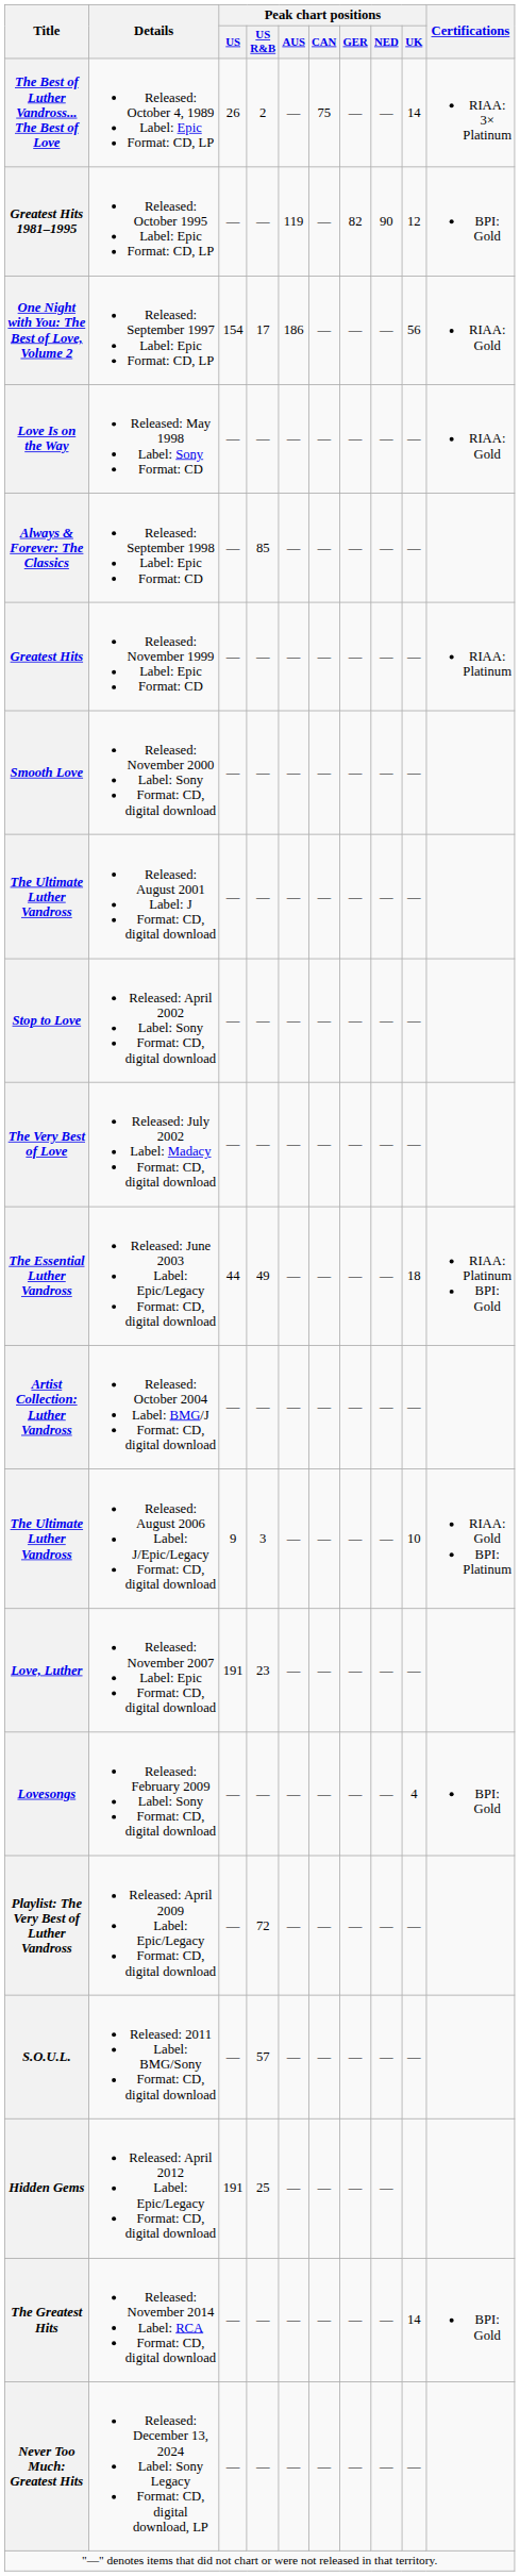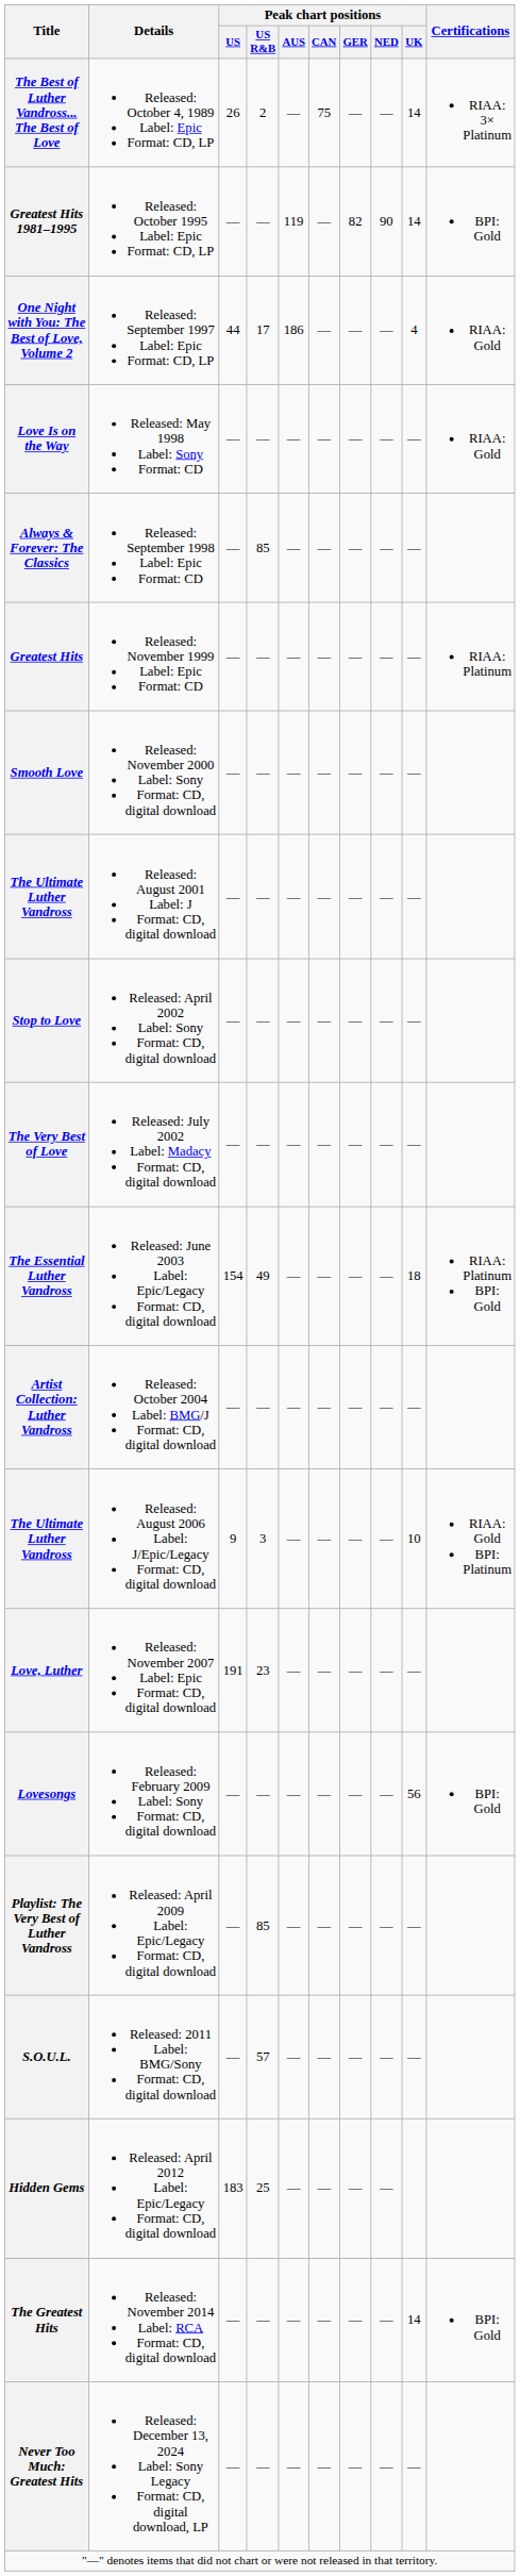Greatest Hits 1981–1995 | Peak chart positions / UK: 12 -> 14
One Night with You: The Best of Love, Volume 2 | Peak chart positions / US: 154 -> 44
One Night with You: The Best of Love, Volume 2 | Peak chart positions / UK: 56 -> 4
The Essential Luther Vandross | Peak chart positions / US: 44 -> 154
Lovesongs | Peak chart positions / UK: 4 -> 56
Playlist: The Very Best of Luther Vandross | Peak chart positions / US R&B: 72 -> 85
Hidden Gems | Peak chart positions / US: 191 -> 183
